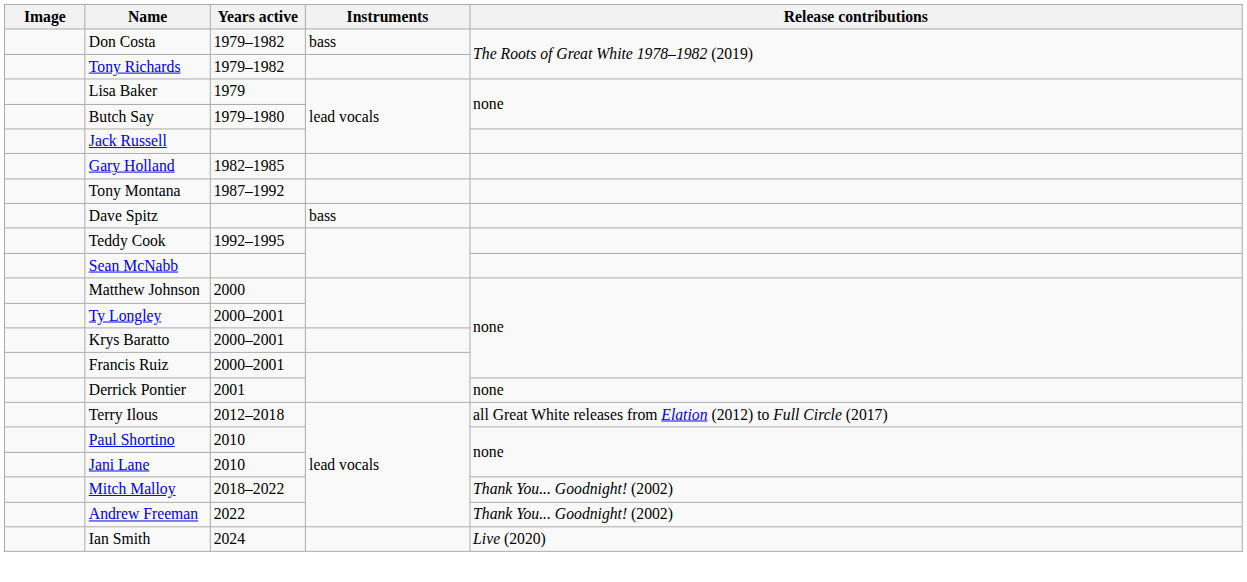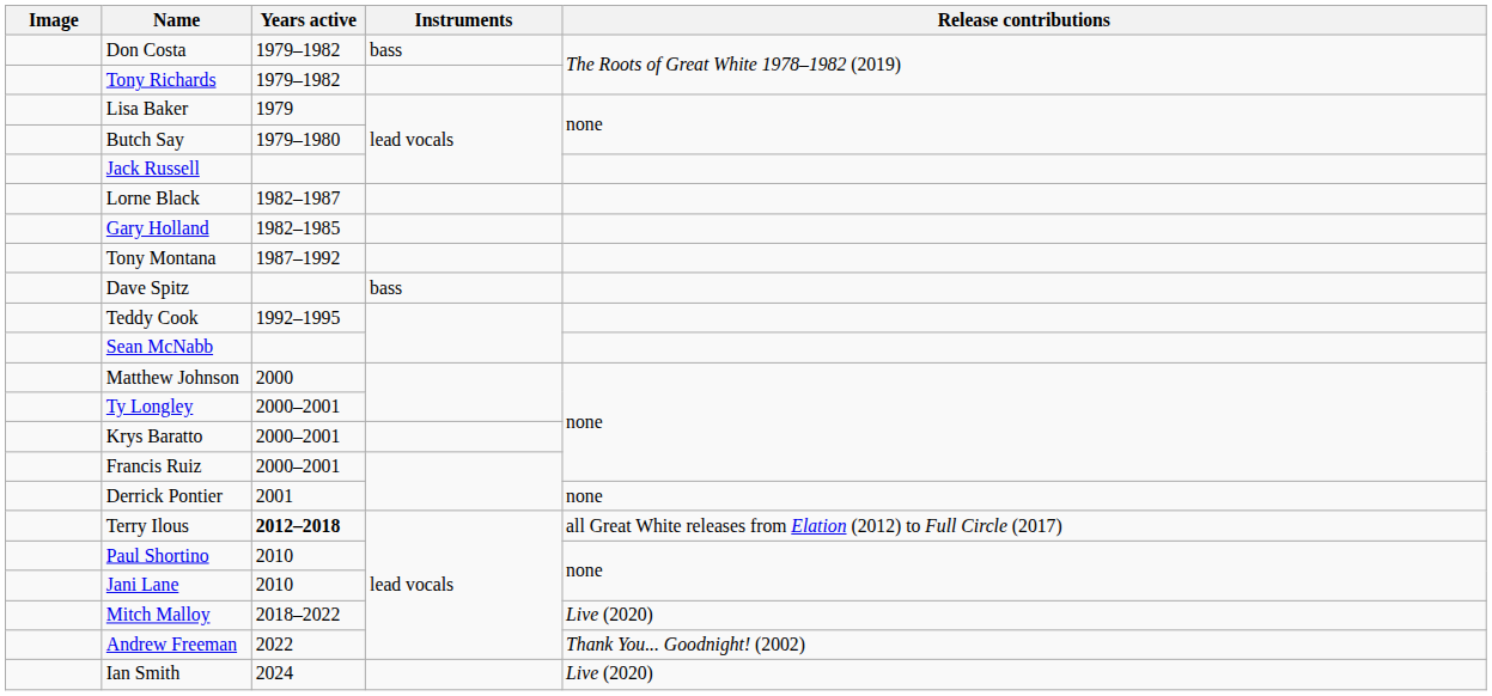+ row: Lorne Black | 1982–1987
Terry Ilous | Years active: normal -> bold
Mitch Malloy | Release contributions: Thank You... Goodnight! (2002) -> Live (2020)
